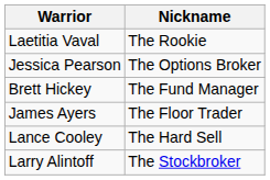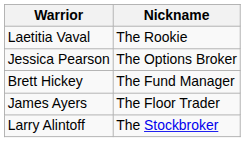- row: Lance Cooley | The Hard Sell
